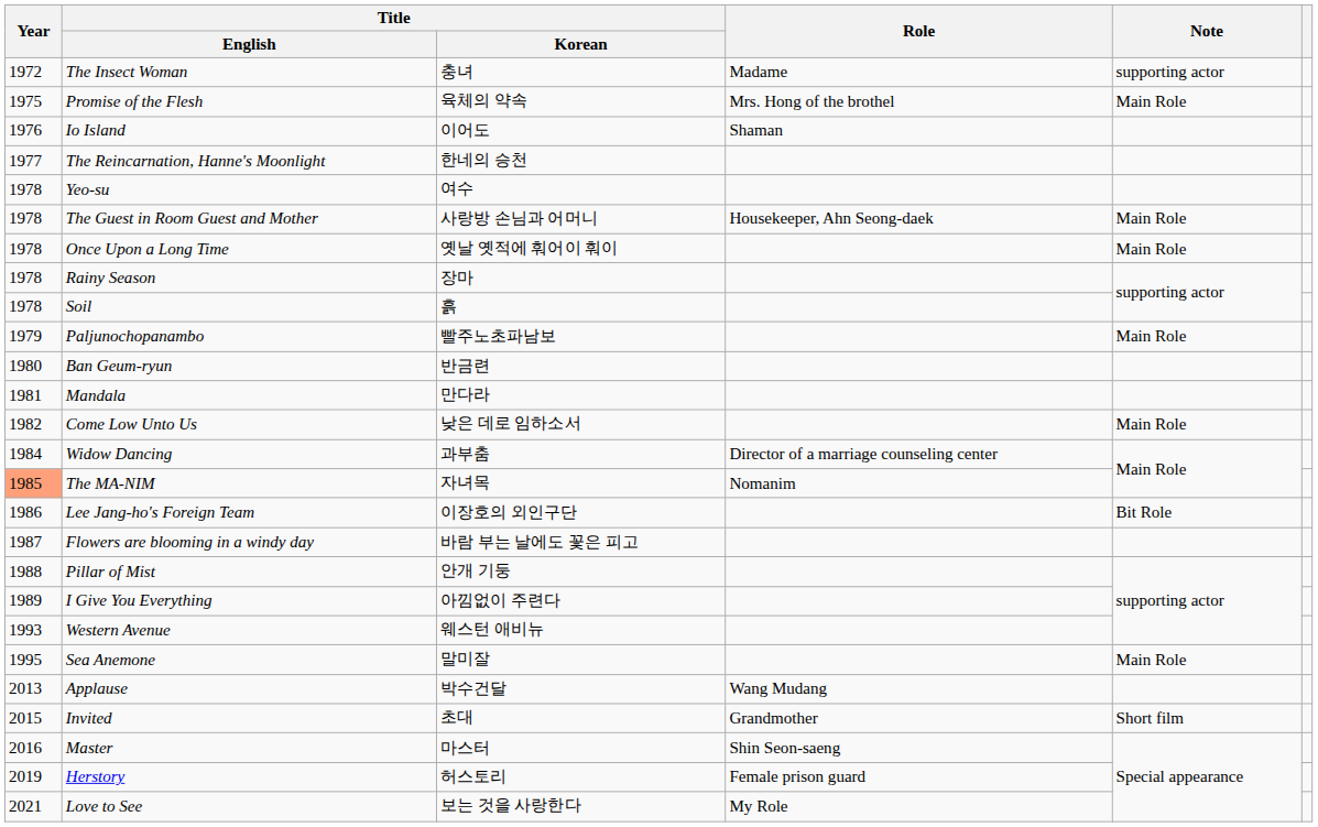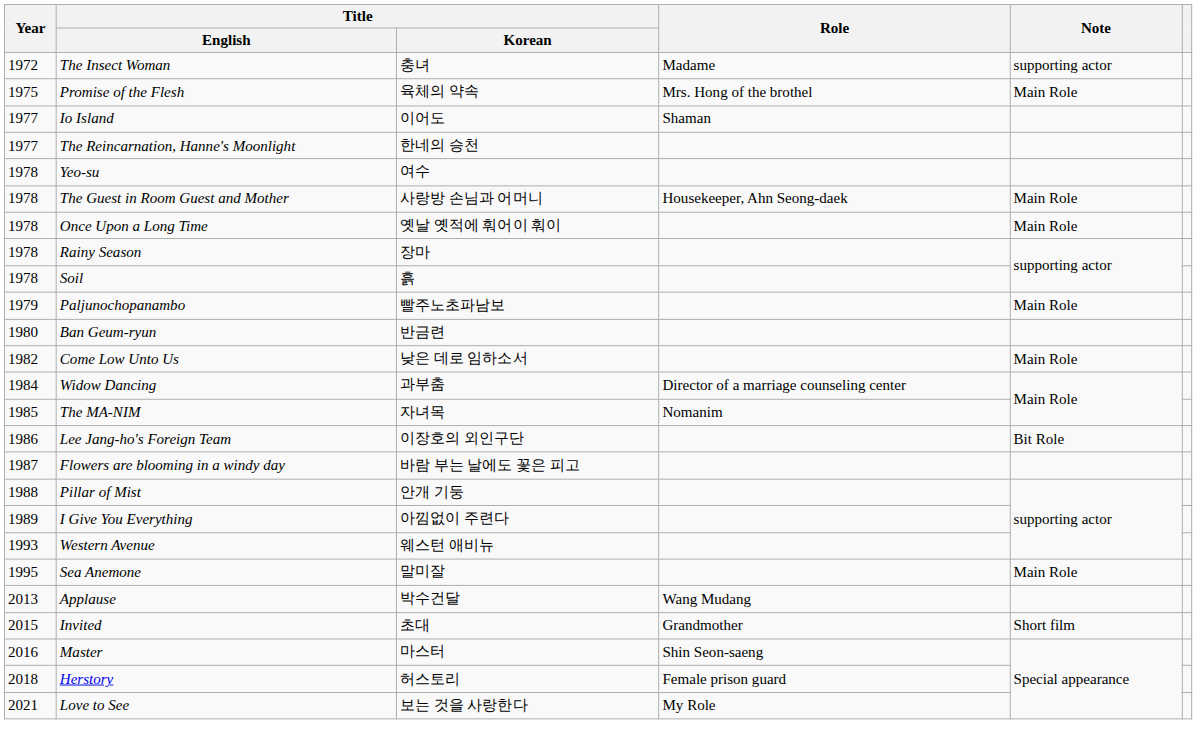Io Island | Year: 1976 -> 1977
- row: 1981 | Mandala | 만다라
The MA-NIM | Year: lightsalmon background -> no background
Herstory | Year: 2019 -> 2018
